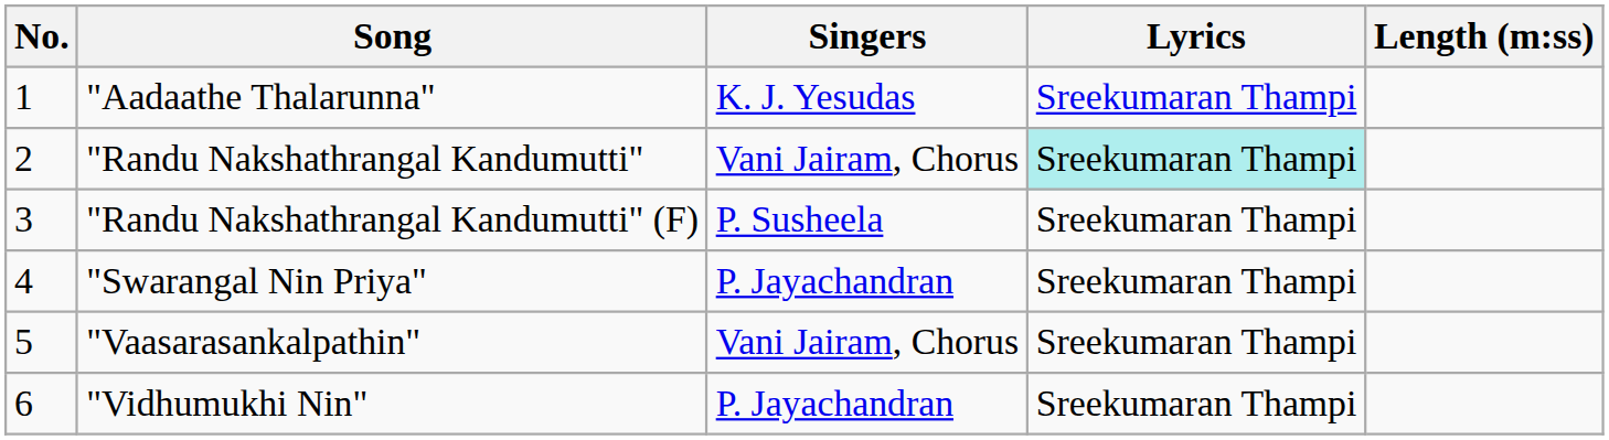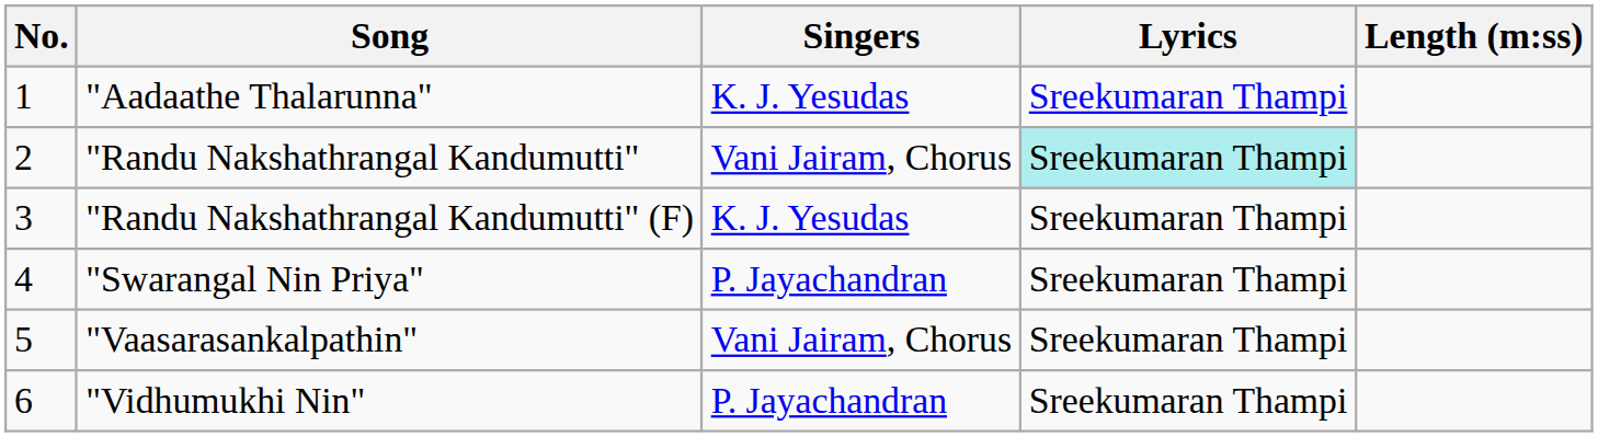"Randu Nakshathrangal Kandumutti" (F) | Singers: P. Susheela -> K. J. Yesudas
